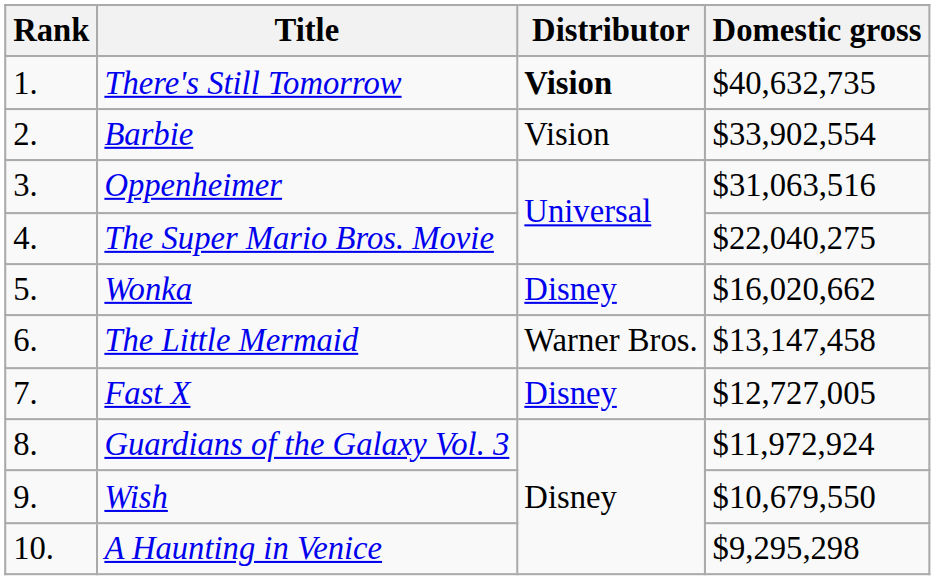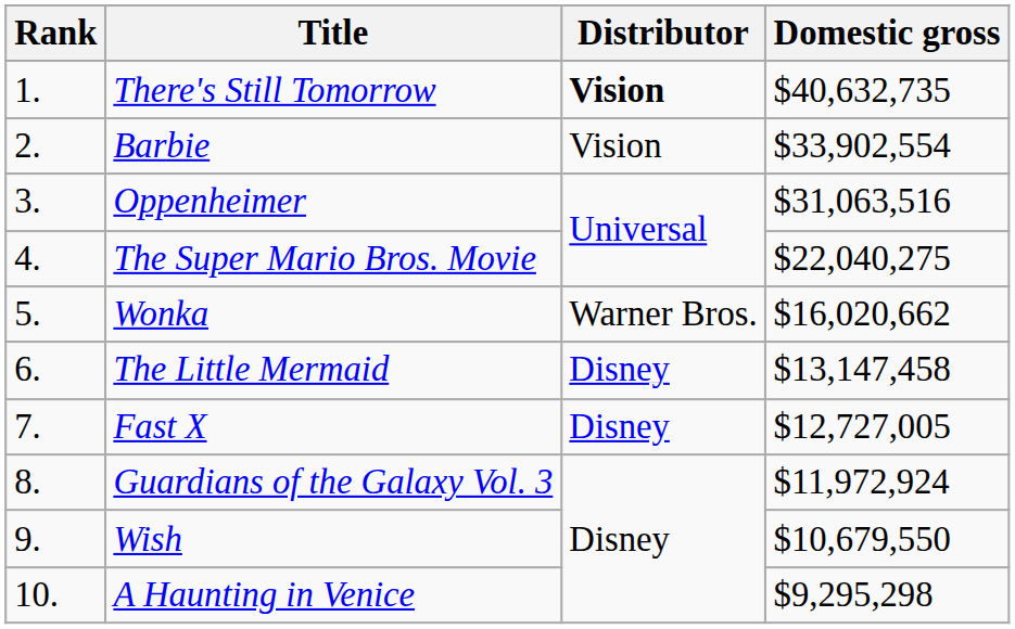Wonka | Distributor: Disney -> Warner Bros.
The Little Mermaid | Distributor: Warner Bros. -> Disney
